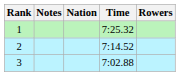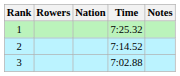columns swapped: Rowers <-> Notes
